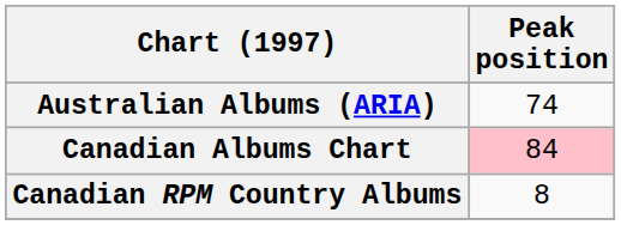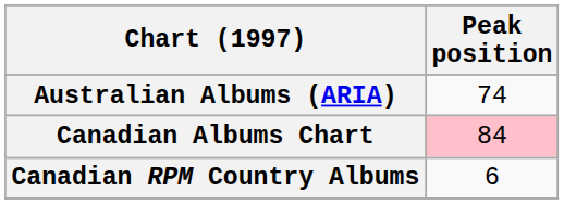Canadian RPM Country Albums | Peak position: 8 -> 6
